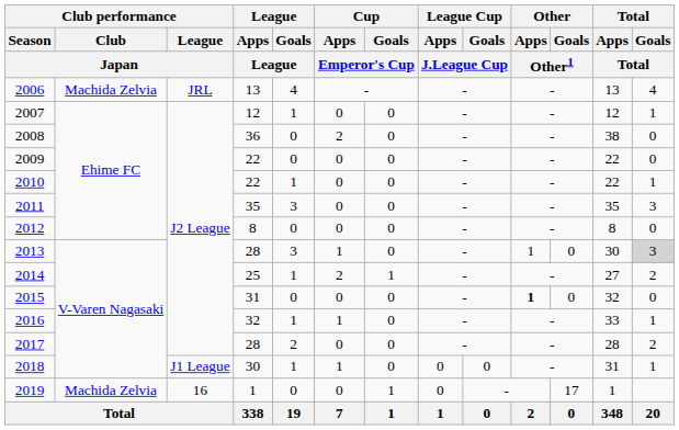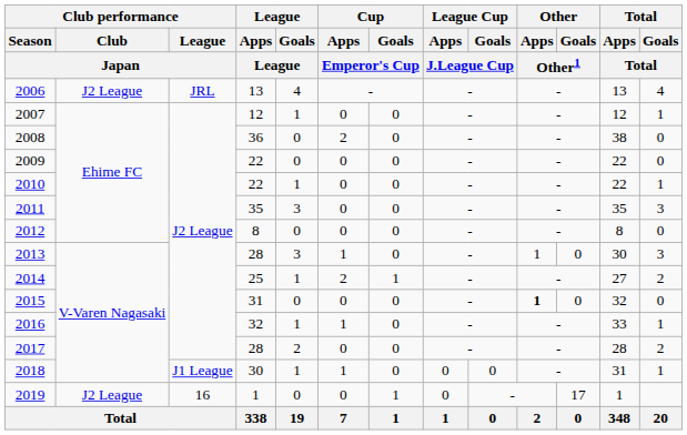2006 | Club performance / Club / Japan: Machida Zelvia -> J2 League
2013 | Total / Goals / Total: lightgrey background -> no background
2019 | Club performance / Club / Japan: Machida Zelvia -> J2 League
